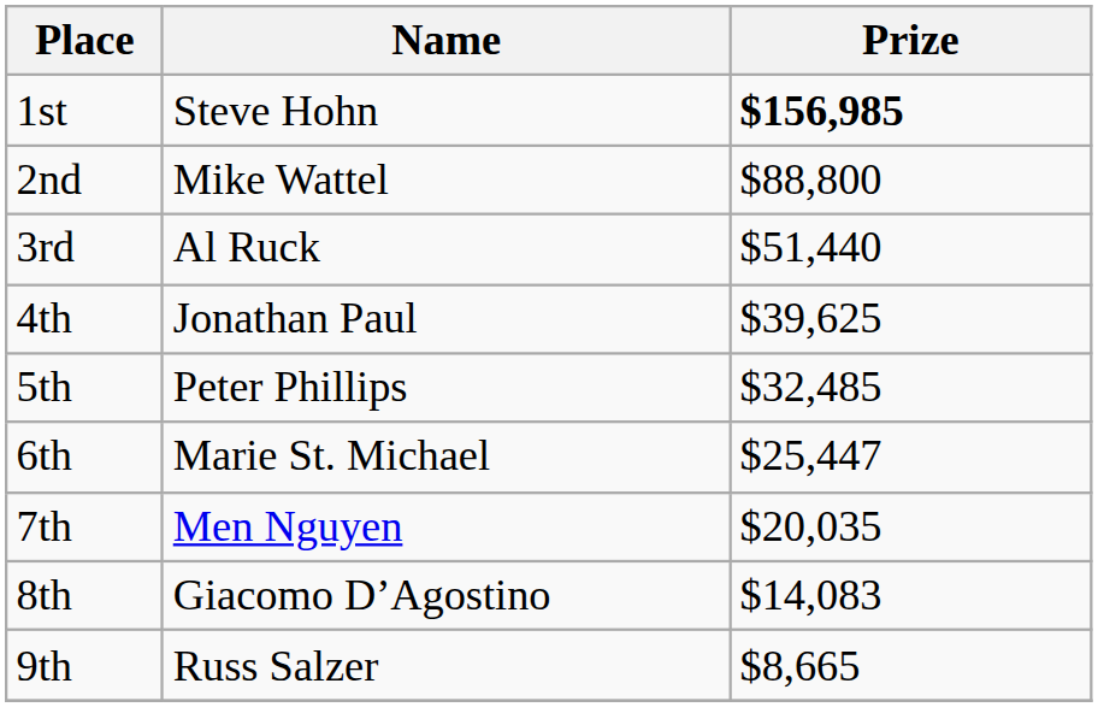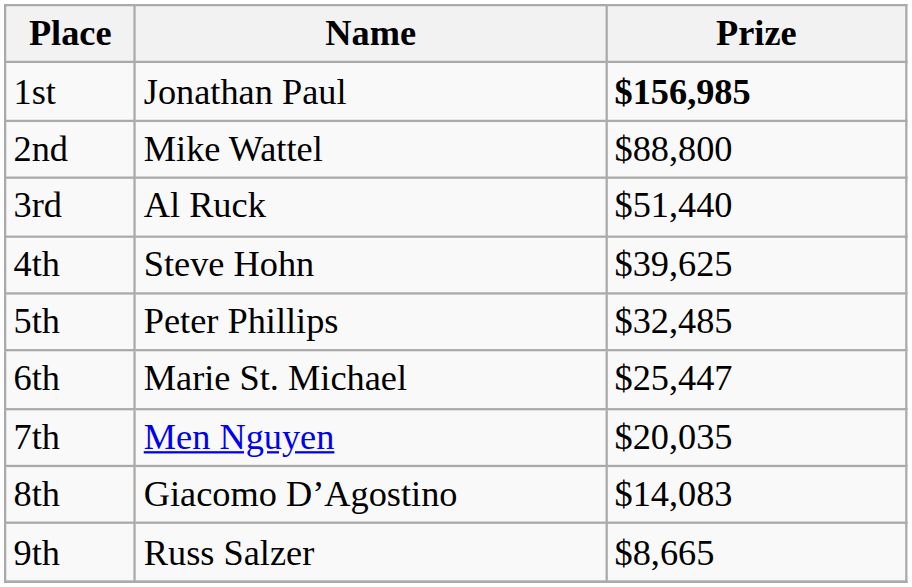1st | Name: Steve Hohn -> Jonathan Paul
4th | Name: Jonathan Paul -> Steve Hohn
